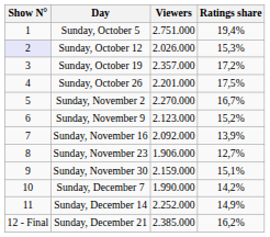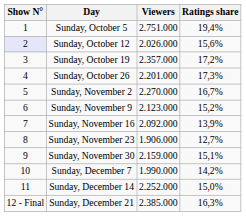Sunday, October 12 | Ratings share: 15,3% -> 15,6%
Sunday, October 26 | Ratings share: 17,5% -> 17,3%
Sunday, December 14 | Ratings share: 14,9% -> 15,0%
Sunday, December 21 | Ratings share: 16,2% -> 16,3%
